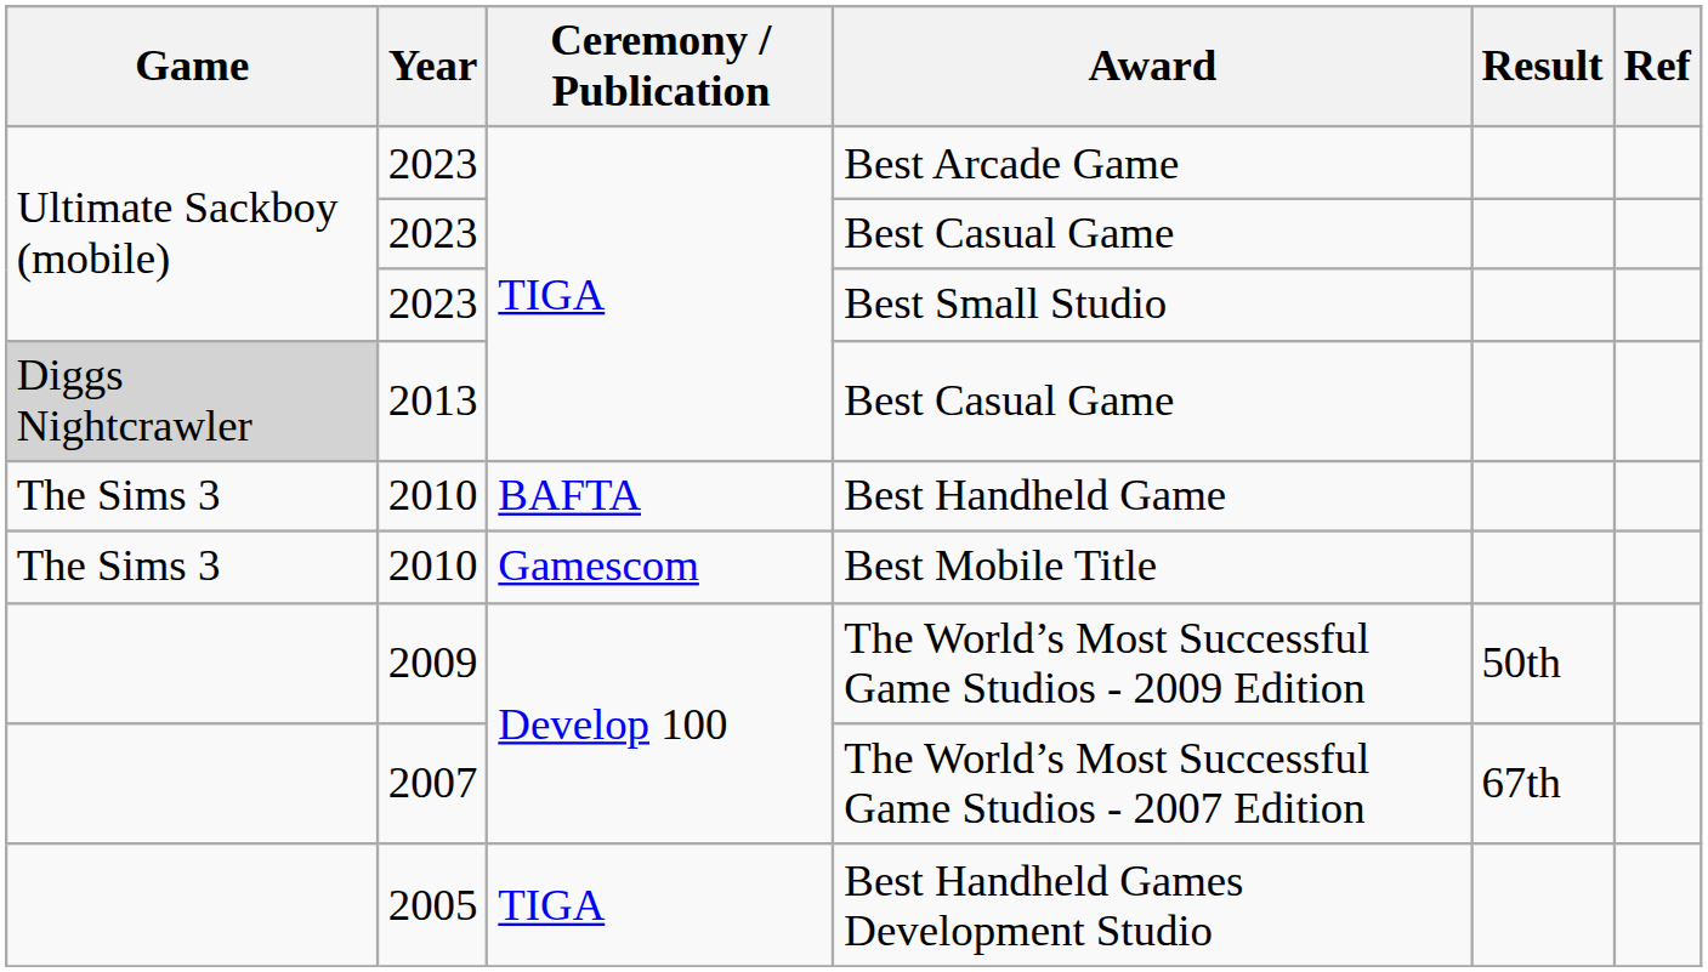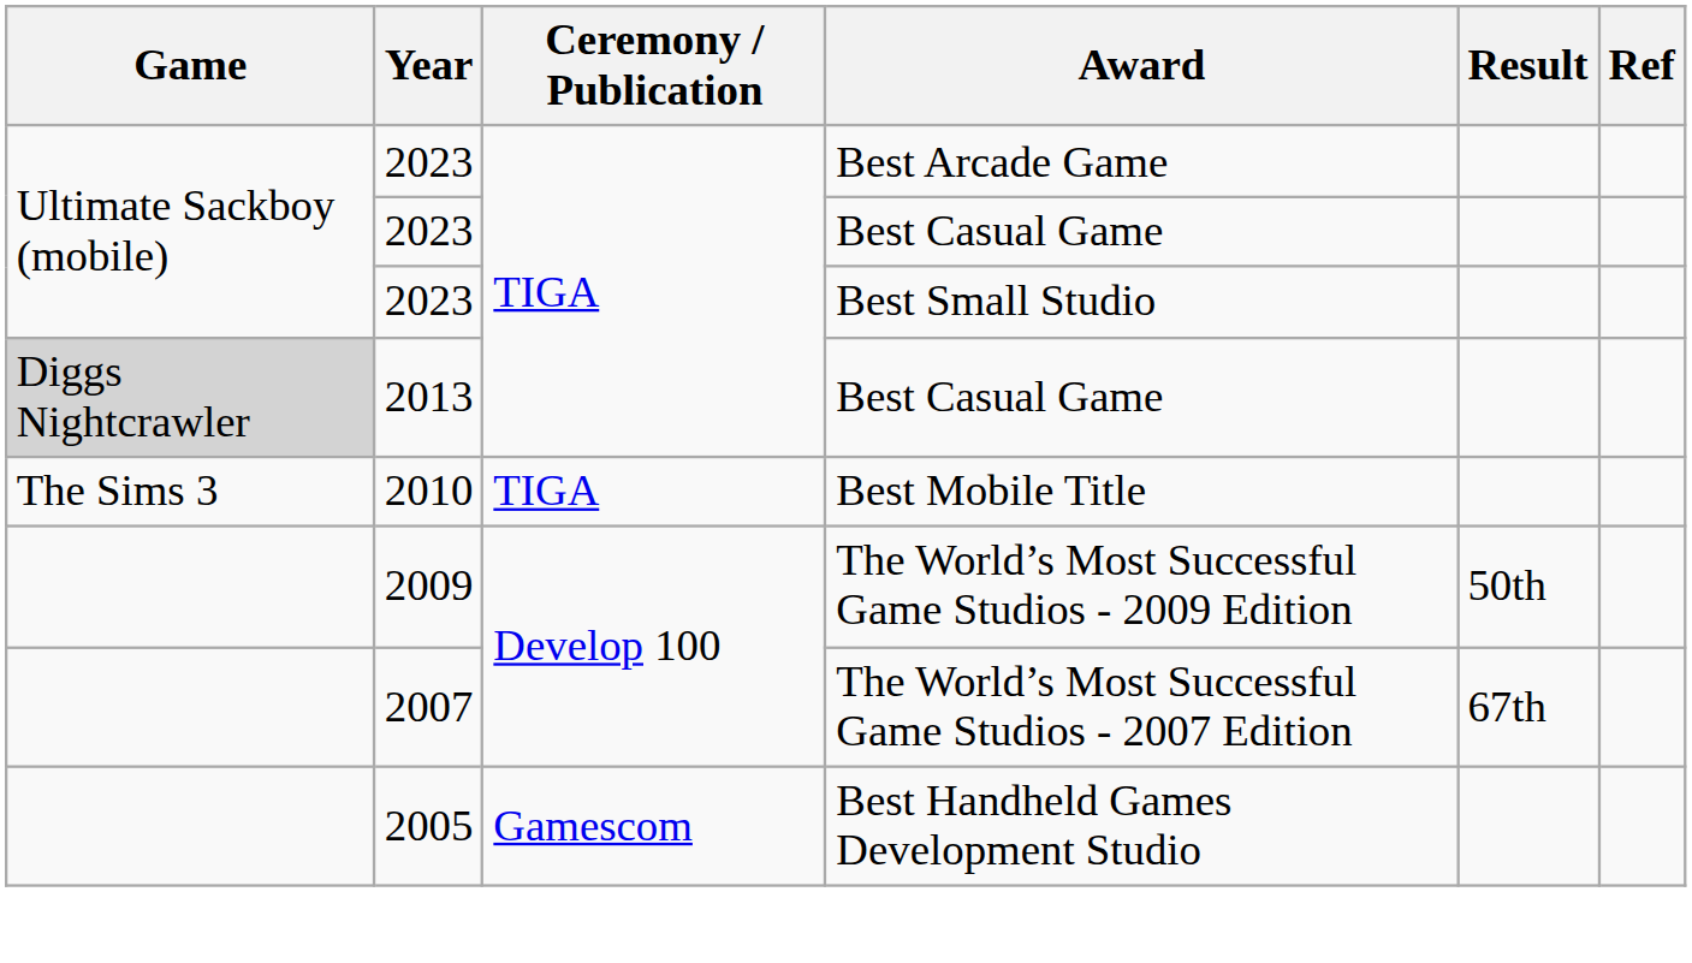- row: The Sims 3 | 2010 | BAFTA | Best Handheld Game
Best Mobile Title | Ceremony / Publication: Gamescom -> TIGA
Best Handheld Games Development Studio | Ceremony / Publication: TIGA -> Gamescom
